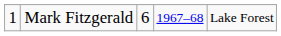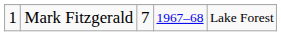Mark Fitzgerald | column 3: 6 -> 7
